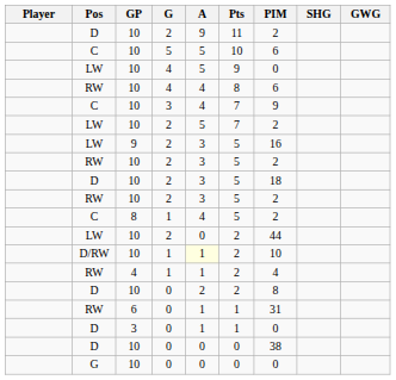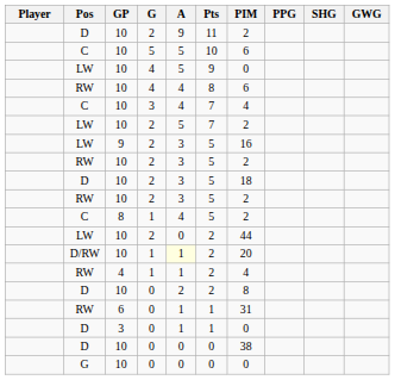+ column: PPG
C / 3 | PIM: 9 -> 4
D/RW | PIM: 10 -> 20
